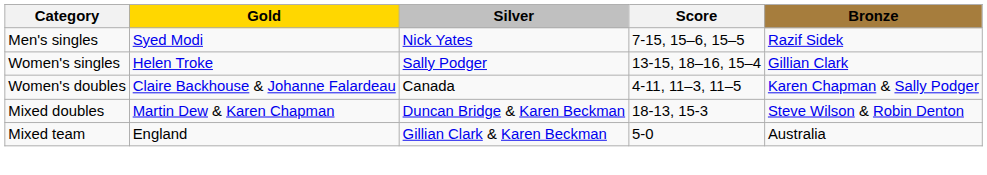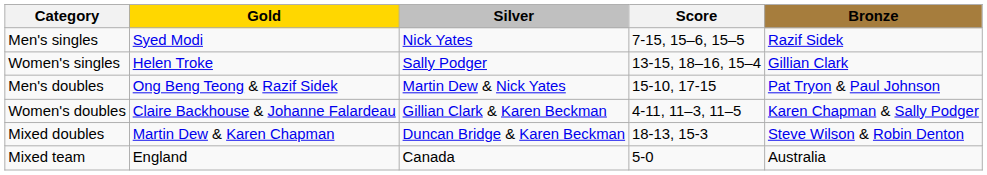+ row: Men's doubles | Ong Beng Teong & Razif Sidek | Martin Dew & Nick Yates | 15-10, 17-15 | Pat Tryon & Paul Johnson
Women's doubles | Silver: Canada -> Gillian Clark & Karen Beckman
Mixed team | Silver: Gillian Clark & Karen Beckman -> Canada
